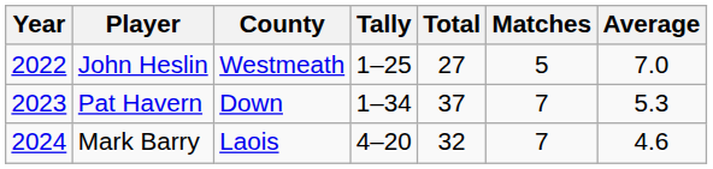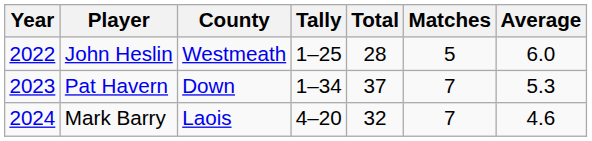John Heslin | Total: 27 -> 28
John Heslin | Average: 7.0 -> 6.0
